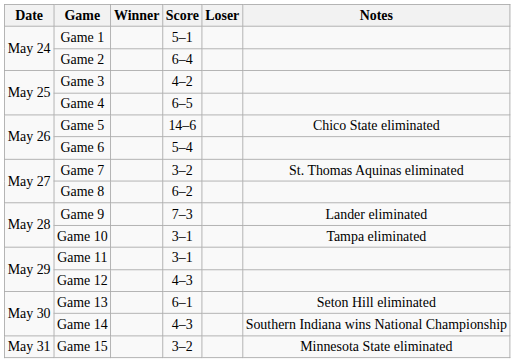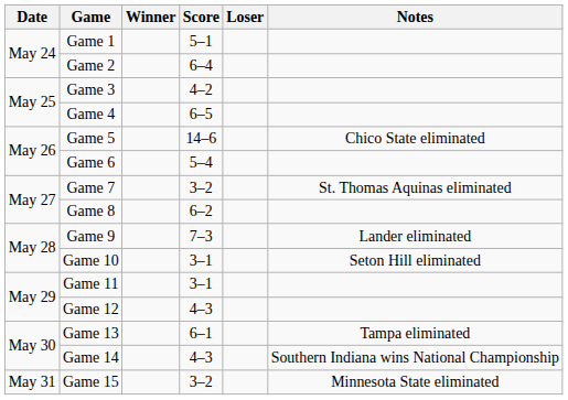Game 10 | Notes: Tampa eliminated -> Seton Hill eliminated
Game 13 | Notes: Seton Hill eliminated -> Tampa eliminated
